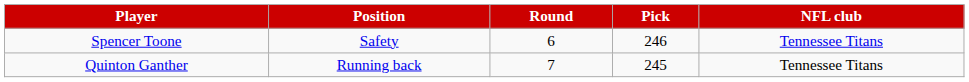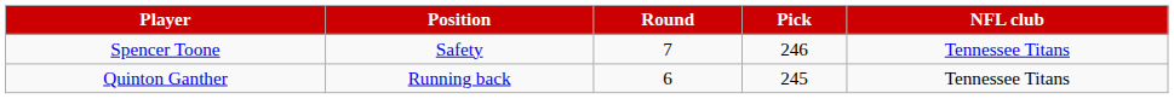Spencer Toone | Round: 6 -> 7
Quinton Ganther | Round: 7 -> 6
